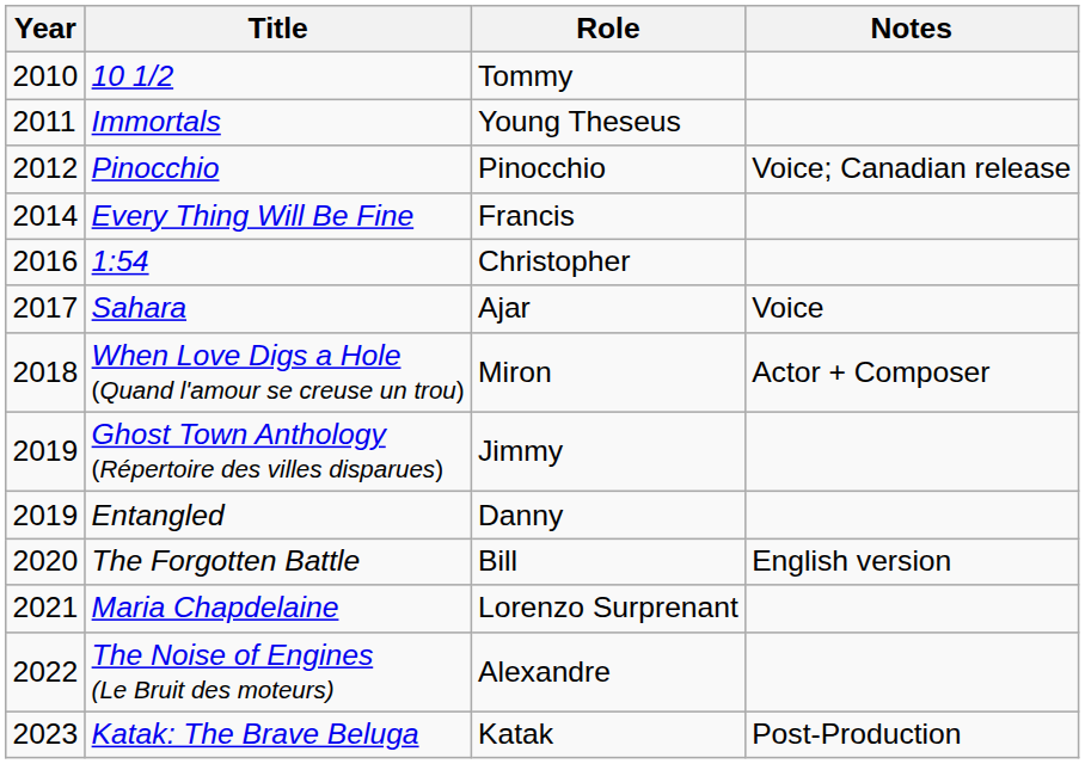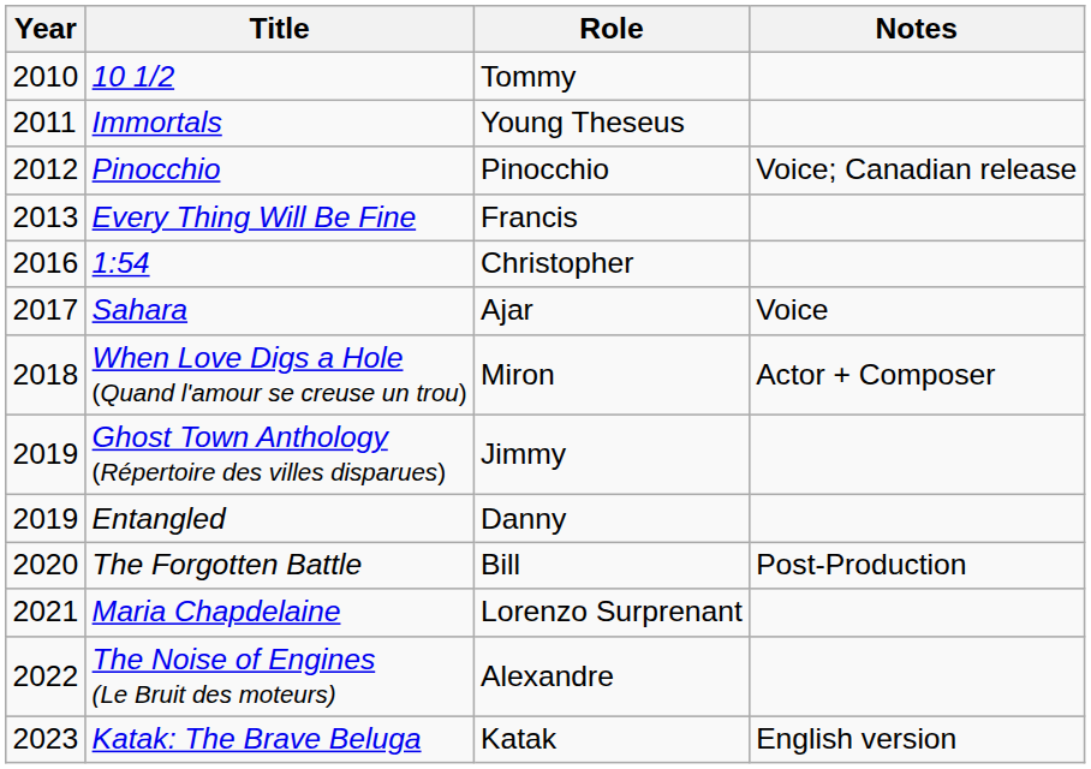Every Thing Will Be Fine | Year: 2014 -> 2013
The Forgotten Battle | Notes: English version -> Post-Production
Katak: The Brave Beluga | Notes: Post-Production -> English version
